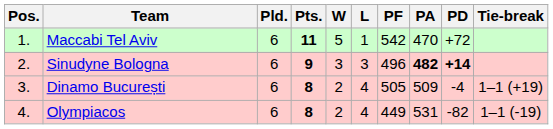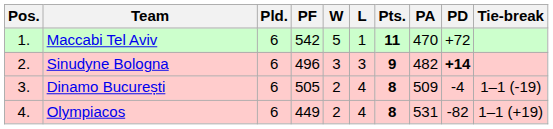columns swapped: Pts. <-> PF
Sinudyne Bologna | PA: bold -> normal
Dinamo București | Tie-break: 1–1 (+19) -> 1–1 (-19)
Olympiacos | Tie-break: 1–1 (-19) -> 1–1 (+19)
